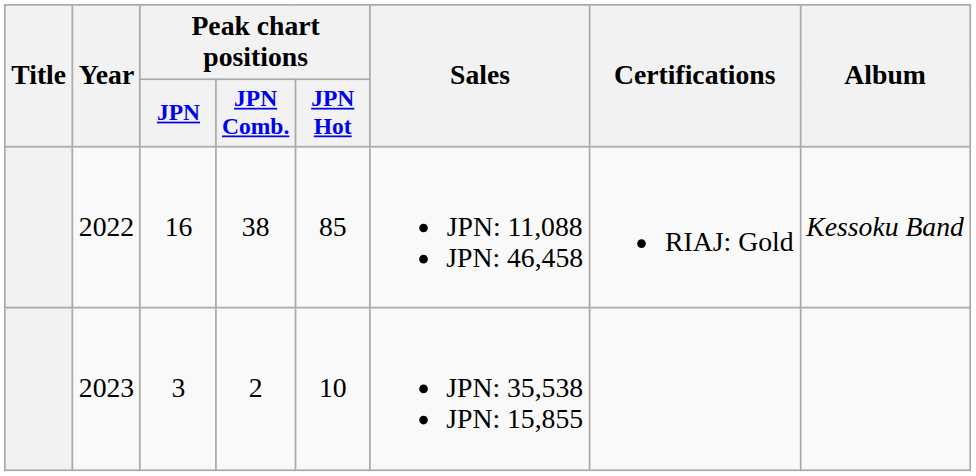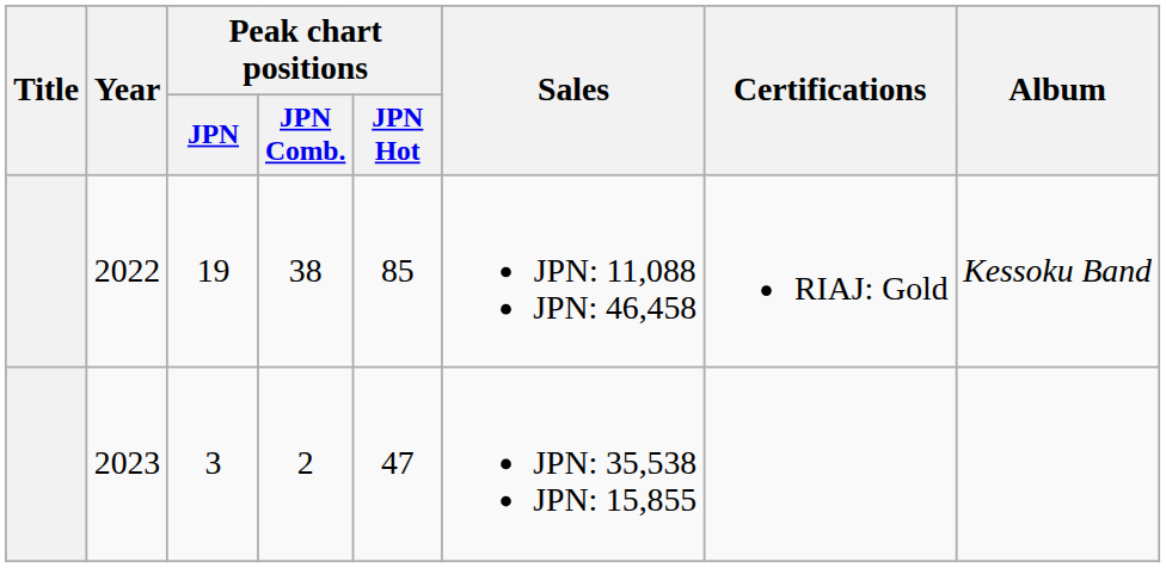2022 | Peak chart positions / JPN: 16 -> 19
2023 | Peak chart positions / JPN Hot: 10 -> 47
